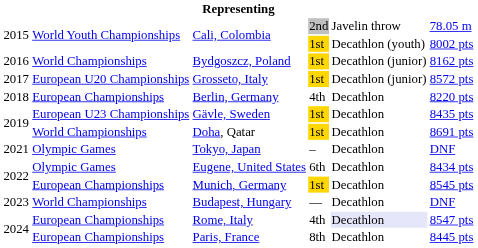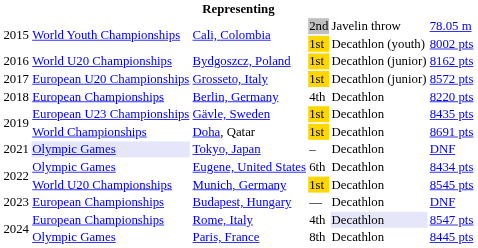Bydgoszcz, Poland | column 2: World Championships -> World U20 Championships
Tokyo, Japan | column 2: no background -> lavender background
Munich, Germany | column 2: European Championships -> World U20 Championships
Budapest, Hungary | column 2: World Championships -> European Championships
Paris, France | column 2: European Championships -> Olympic Games
